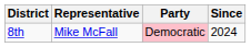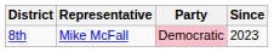8th | Since: 2024 -> 2023
